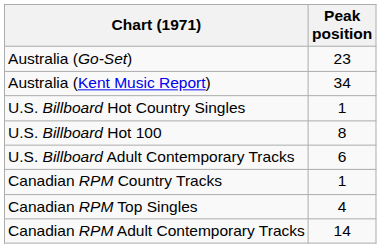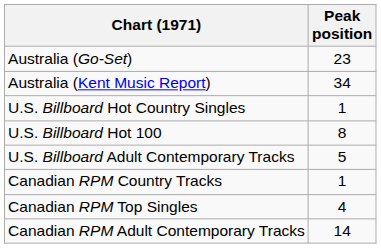U.S. Billboard Adult Contemporary Tracks | Peak position: 6 -> 5
